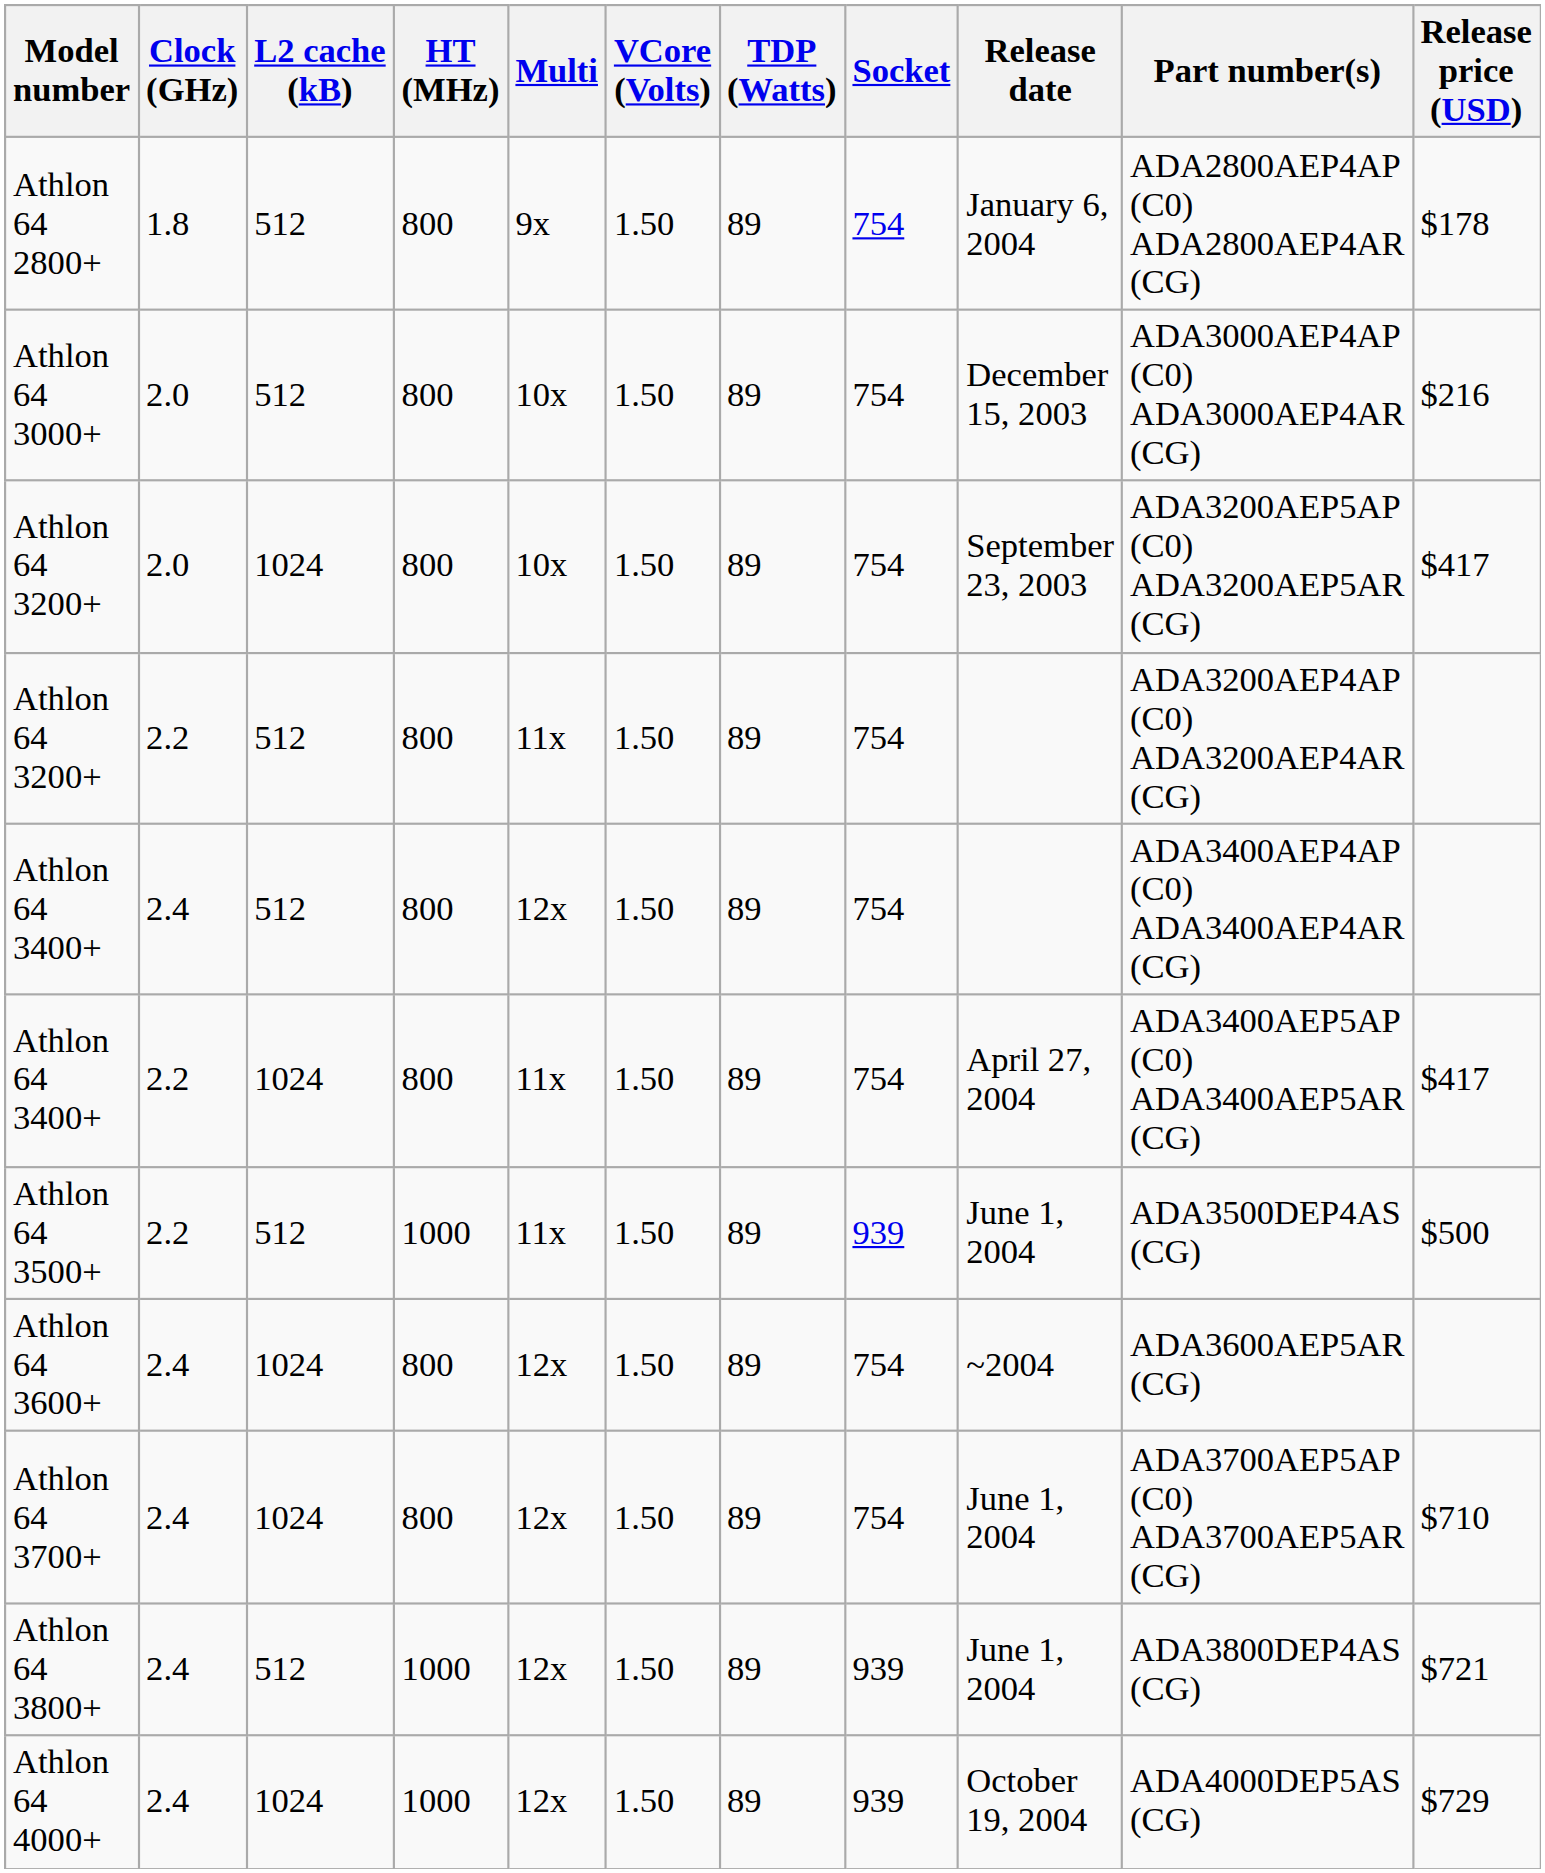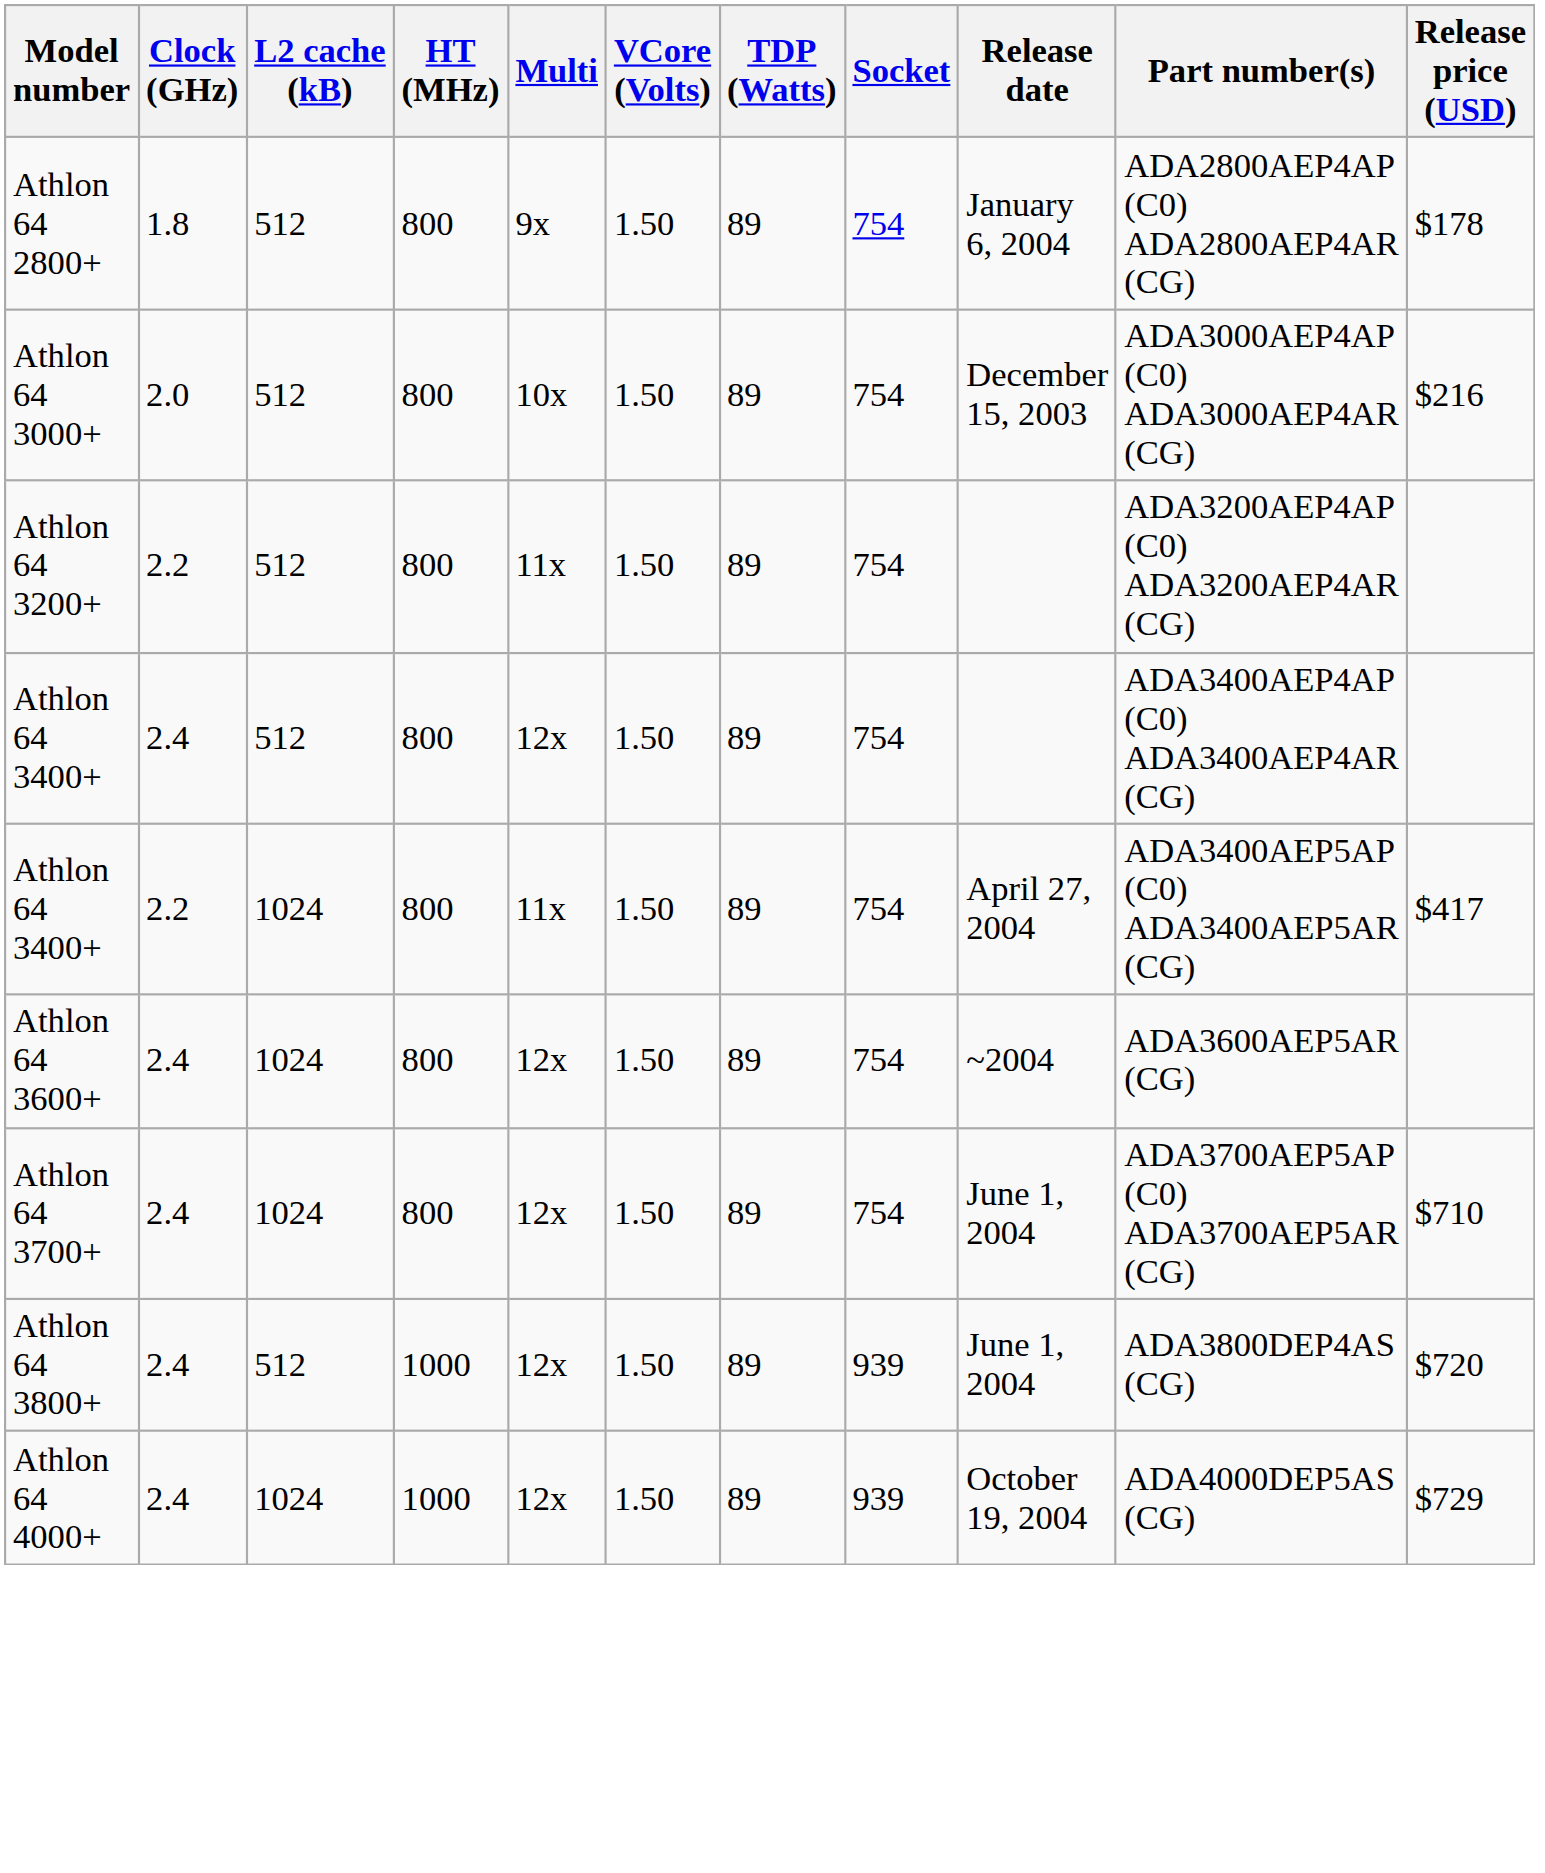- row: Athlon 64 3200+ | 2.0 | 1024 | 800 | 10x | 1.50 | 89 | 754 | September 23, 2003 | ADA3200AEP5AP (C0) ADA3200AEP5AR (CG) | $417
- row: Athlon 64 3500+ | 2.2 | 512 | 1000 | 11x | 1.50 | 89 | 939 | June 1, 2004 | ADA3500DEP4AS (CG) | $500
Athlon 64 3800+ | Release price (USD): $721 -> $720
